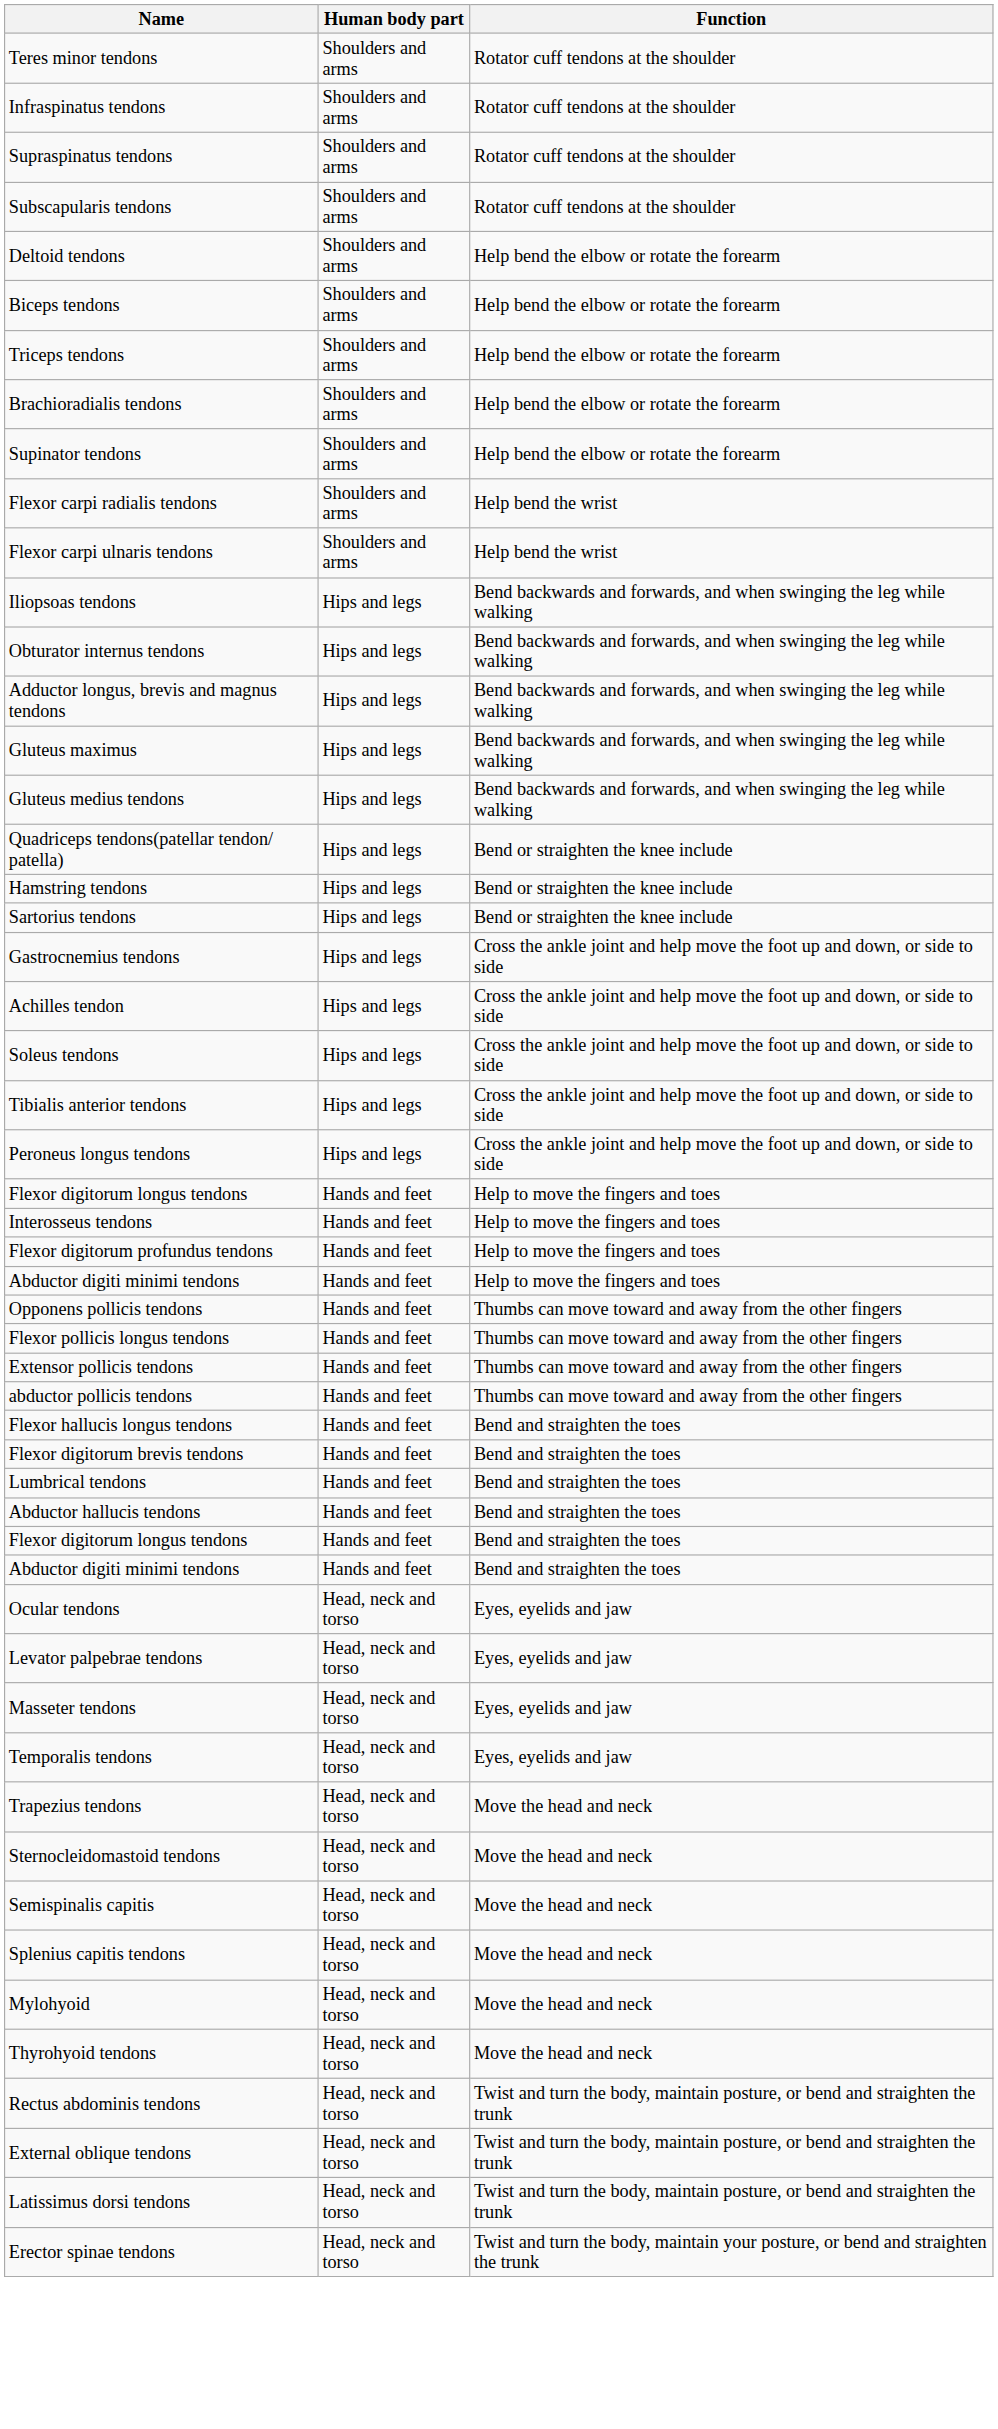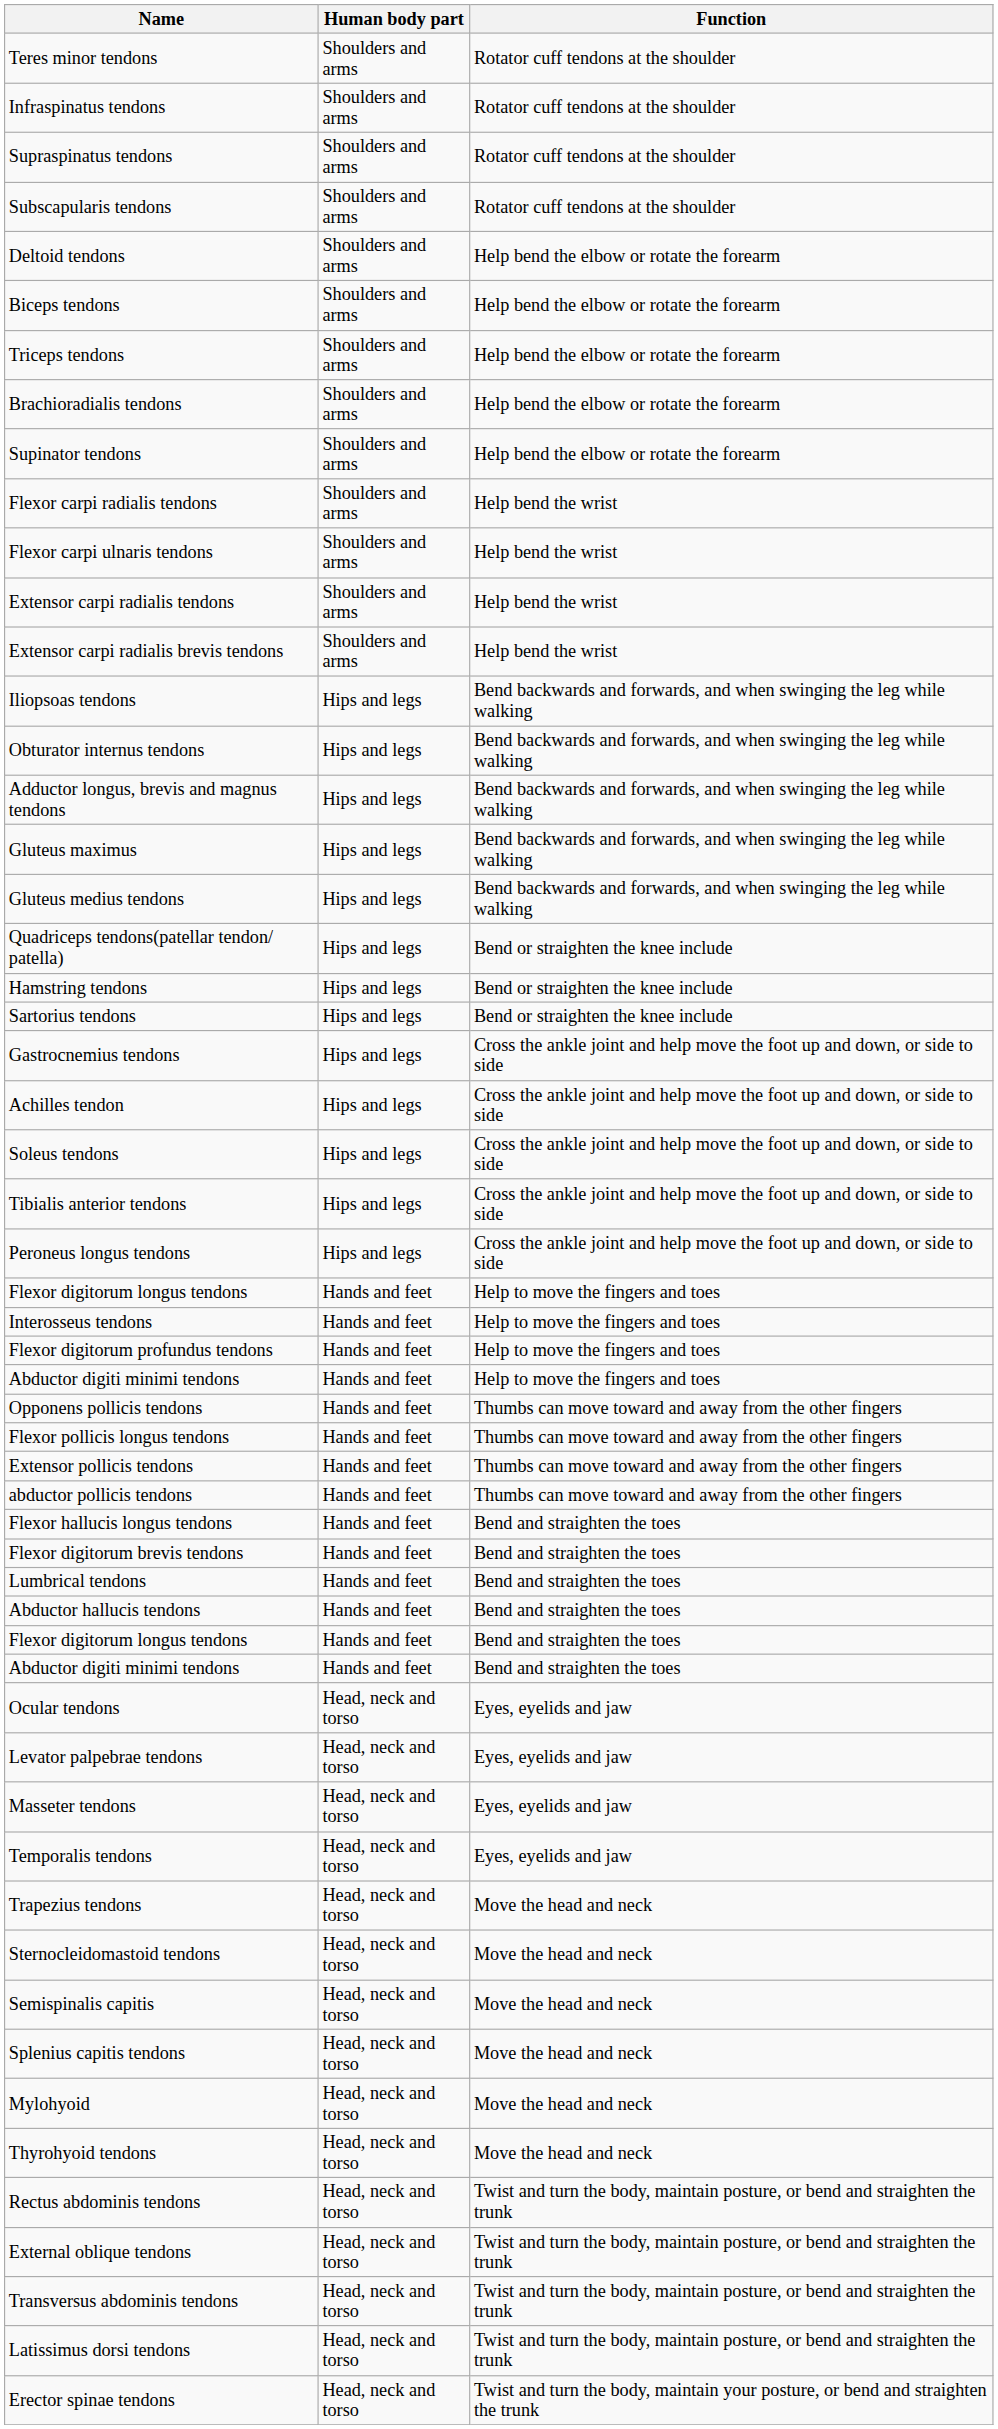+ row: Extensor carpi radialis tendons | Shoulders and arms | Help bend the wrist
+ row: Extensor carpi radialis brevis tendons | Shoulders and arms | Help bend the wrist
+ row: Transversus abdominis tendons | Head, neck and torso | Twist and turn the body, maintain posture, or bend and straighten the trunk
